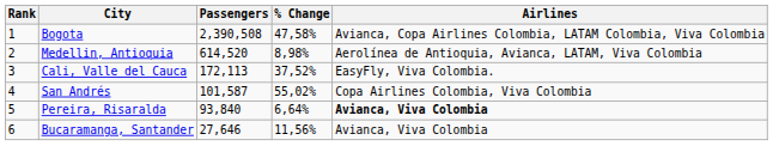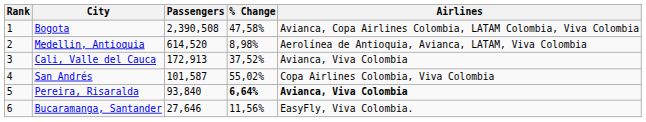Cali, Valle del Cauca | Passengers: 172,113 -> 172,913
Cali, Valle del Cauca | Airlines: EasyFly, Viva Colombia. -> Avianca, Viva Colombia
Pereira, Risaralda | % Change: normal -> bold
Bucaramanga, Santander | Airlines: Avianca, Viva Colombia -> EasyFly, Viva Colombia.
